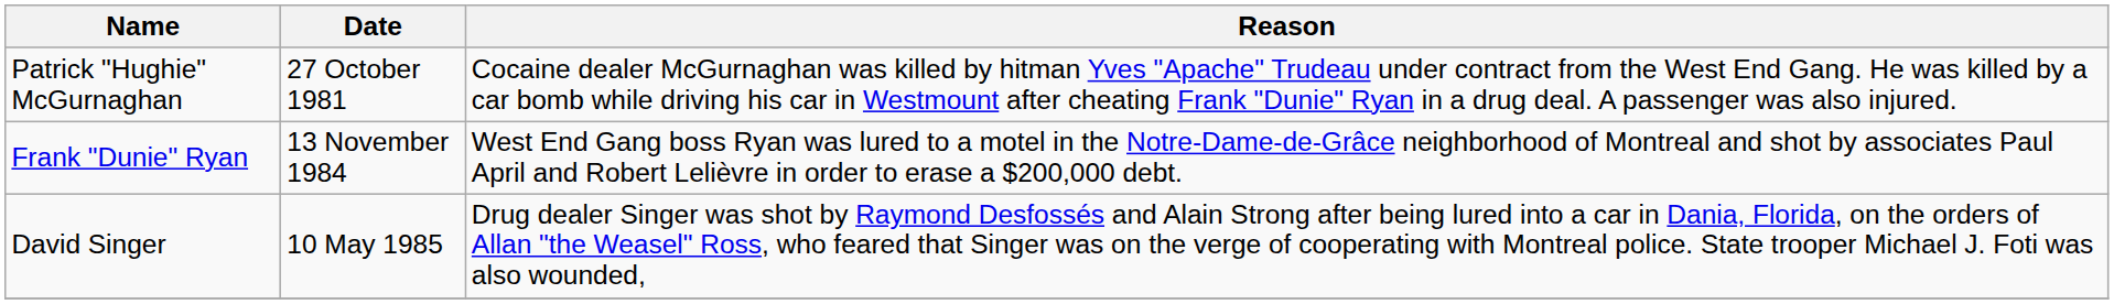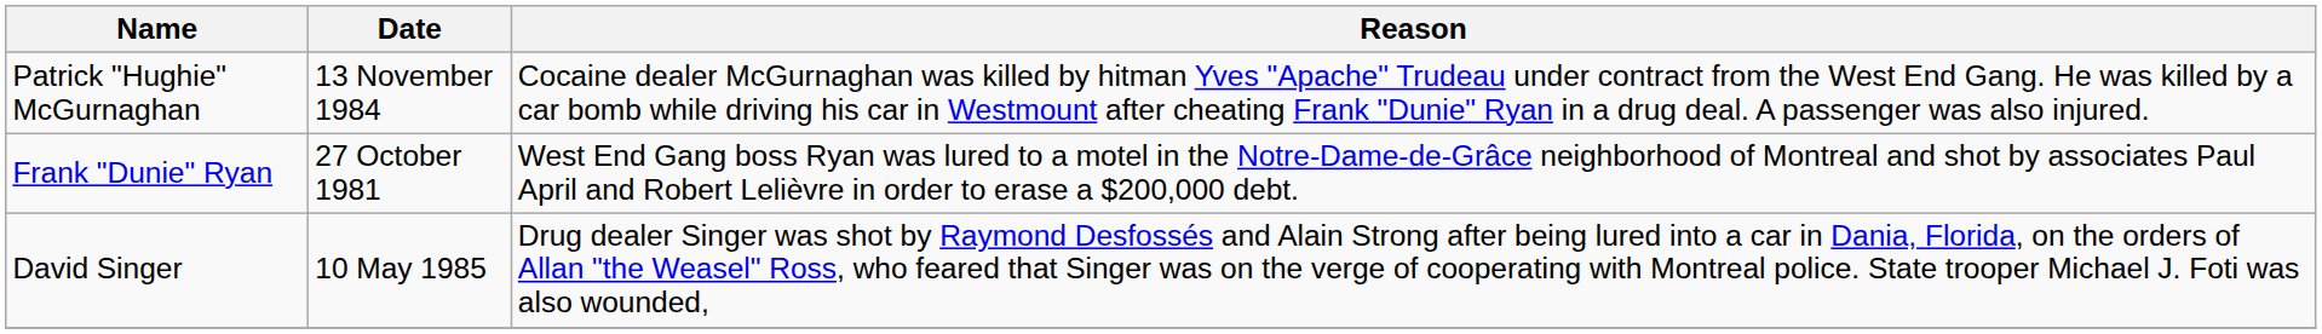Patrick "Hughie" McGurnaghan | Date: 27 October 1981 -> 13 November 1984
Frank "Dunie" Ryan | Date: 13 November 1984 -> 27 October 1981
